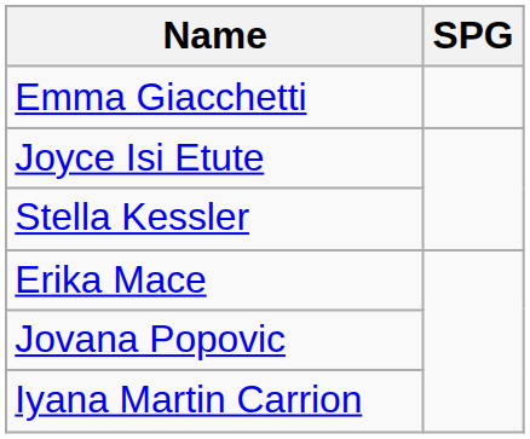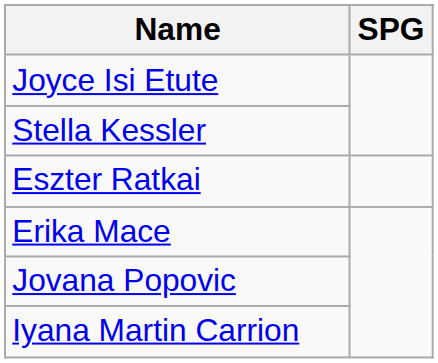- row: Emma Giacchetti
+ row: Eszter Ratkai
